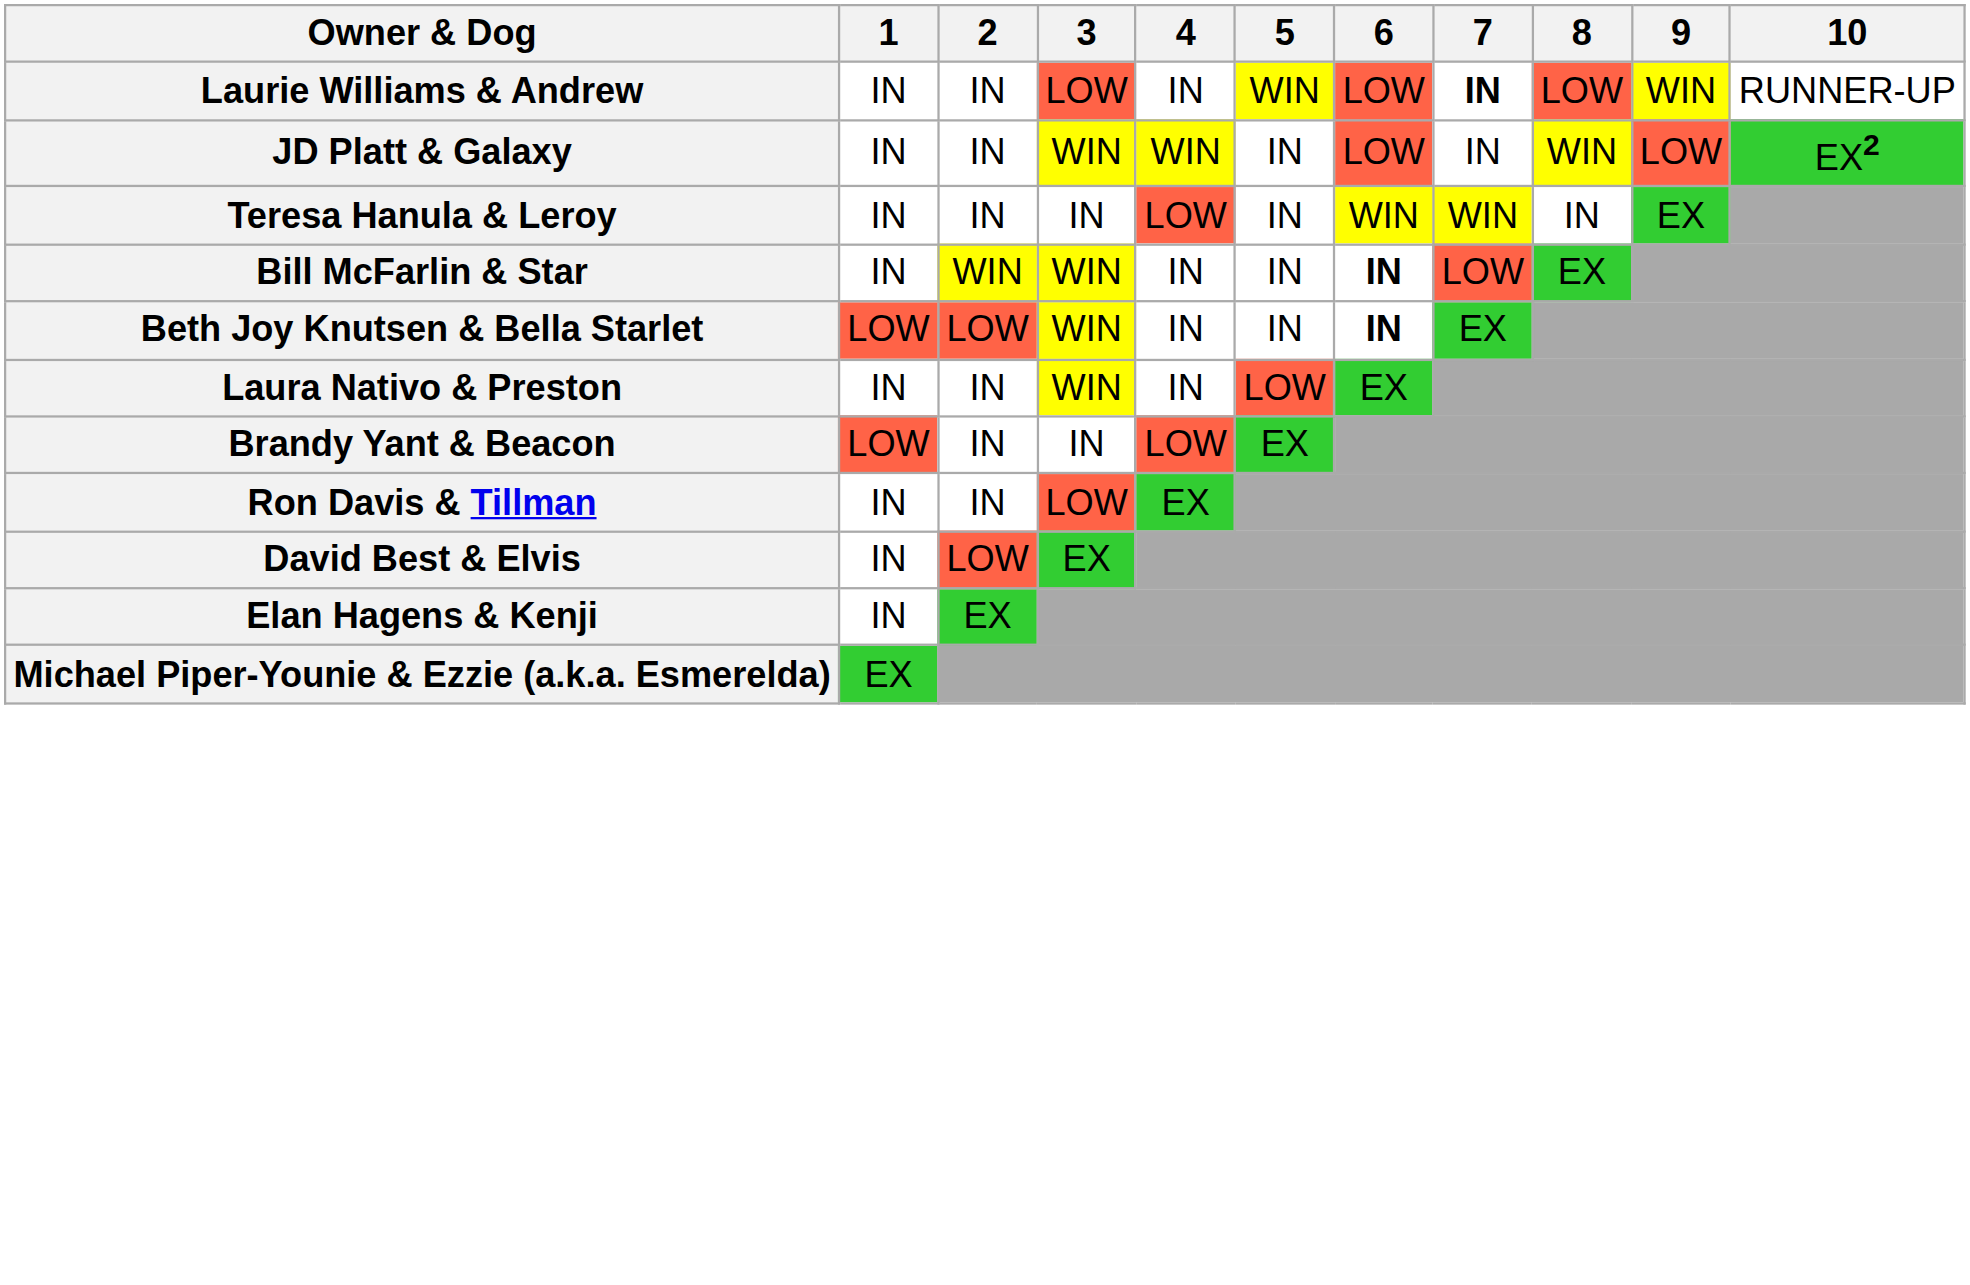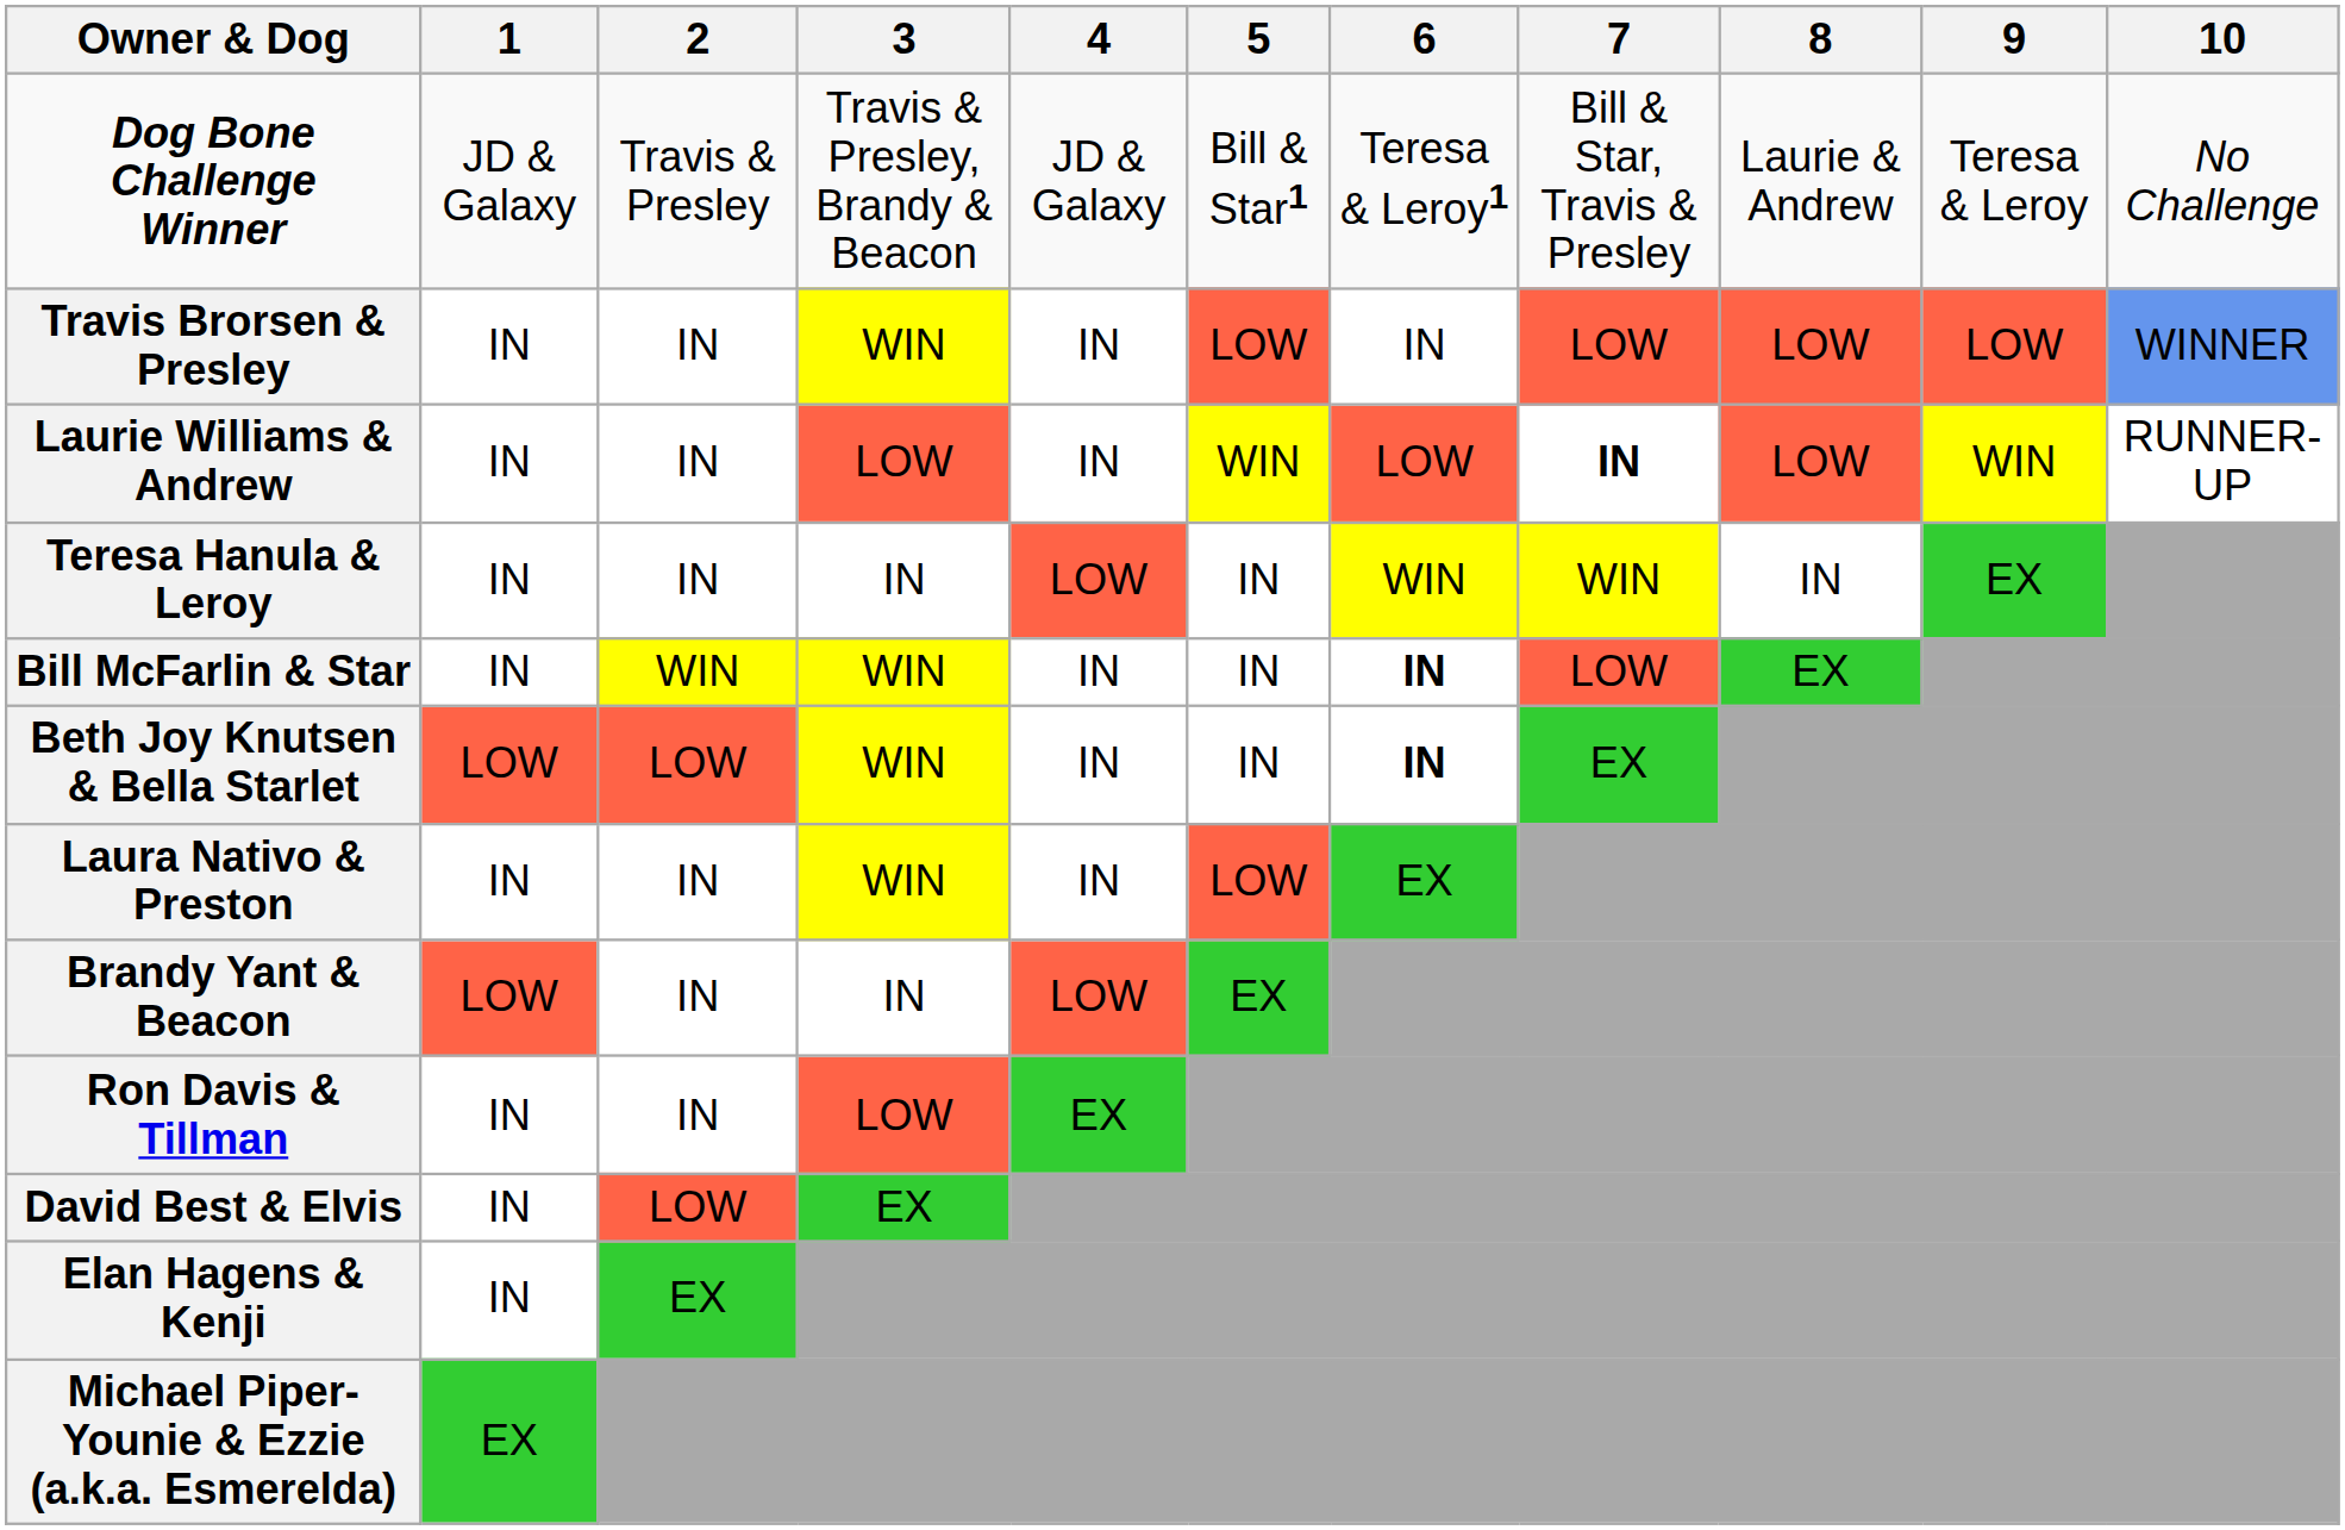+ row: Dog Bone Challenge Winner | JD & Galaxy | Travis & Presley | Travis & Presley, Brandy & Beacon | JD & Galaxy | Bill & Star1 | Teresa & Leroy1 | Bill & Star, Travis & Presley | Laurie & Andrew | Teresa & Leroy | No Challenge
+ row: Travis Brorsen & Presley | IN | IN | WIN | IN | LOW | IN | LOW | LOW | LOW | WINNER
- row: JD Platt & Galaxy | IN | IN | WIN | WIN | IN | LOW | IN | WIN | LOW | EX2
